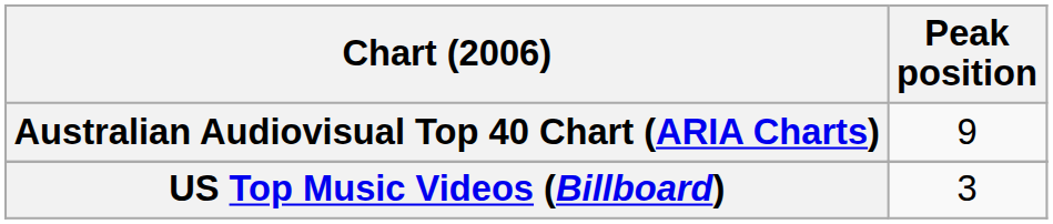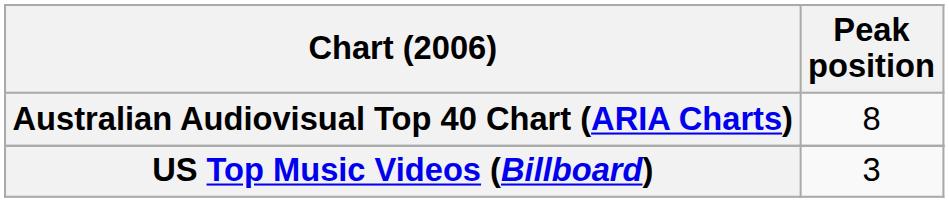Australian Audiovisual Top 40 Chart (ARIA Charts) | Peak position: 9 -> 8
